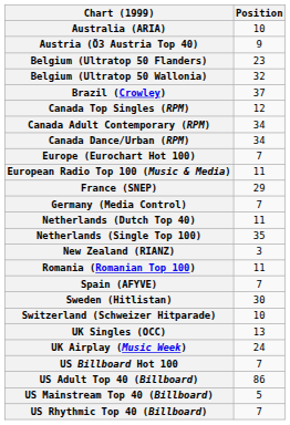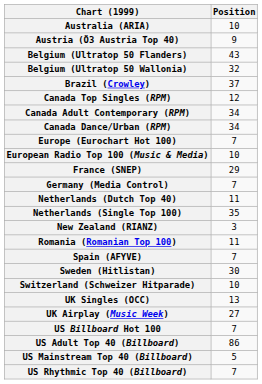Belgium (Ultratop 50 Flanders) | Position: 23 -> 43
European Radio Top 100 (Music & Media) | Position: 11 -> 10
UK Airplay (Music Week) | Position: 24 -> 27
